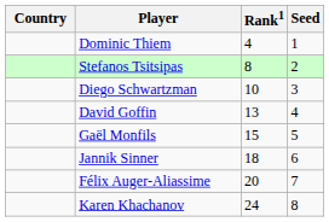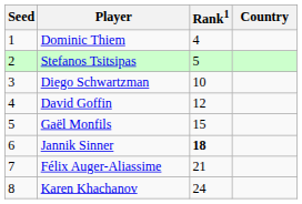columns swapped: Country <-> Seed
Stefanos Tsitsipas | Rank1: 8 -> 5
David Goffin | Rank1: 13 -> 12
Jannik Sinner | Rank1: normal -> bold
Félix Auger-Aliassime | Rank1: 20 -> 21
